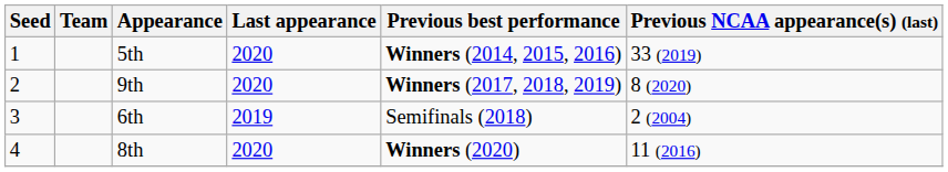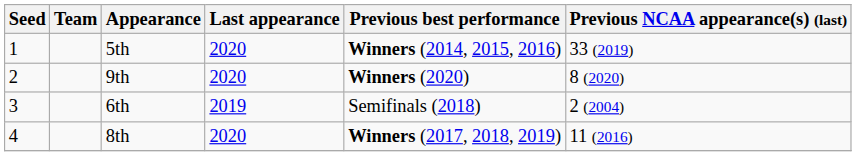9th | Previous best performance: Winners (2017, 2018, 2019) -> Winners (2020)
8th | Previous best performance: Winners (2020) -> Winners (2017, 2018, 2019)
